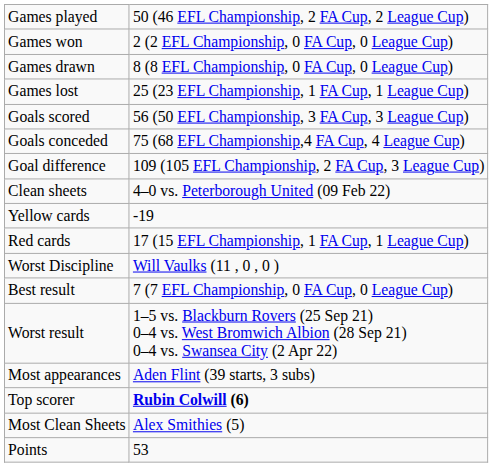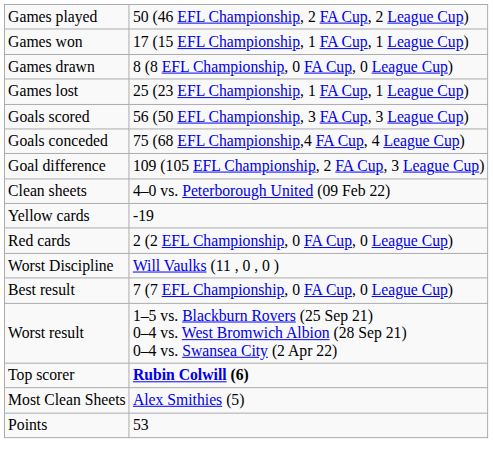Games won | column 2: 2 (2 EFL Championship, 0 FA Cup, 0 League Cup) -> 17 (15 EFL Championship, 1 FA Cup, 1 League Cup)
Red cards | column 2: 17 (15 EFL Championship, 1 FA Cup, 1 League Cup) -> 2 (2 EFL Championship, 0 FA Cup, 0 League Cup)
- row: Most appearances | Aden Flint (39 starts, 3 subs)
